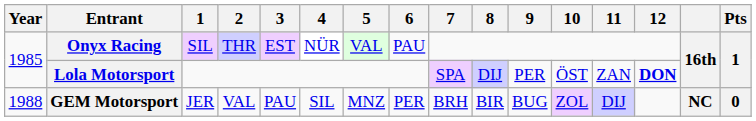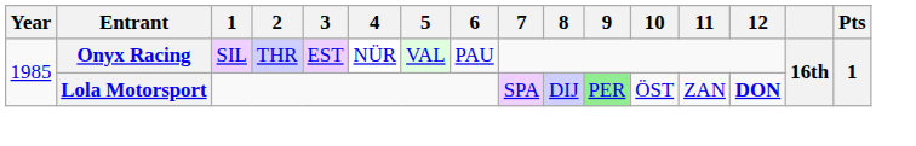Lola Motorsport | 9: no background -> lightgreen background
- row: 1988 | GEM Motorsport | JER | VAL | PAU | SIL | MNZ | PER | BRH | BIR | BUG | ZOL | DIJ | NC | 0
